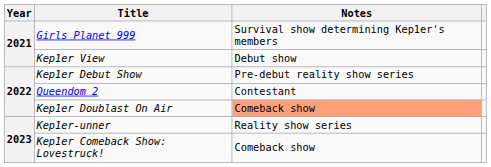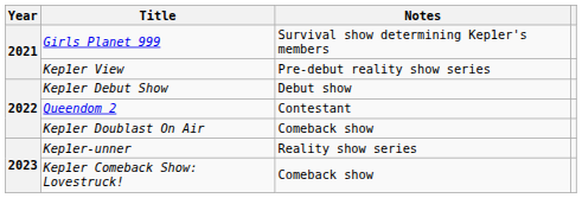Kep1er View | Notes: Debut show -> Pre-debut reality show series
Kep1er Debut Show | Notes: Pre-debut reality show series -> Debut show
Kep1er Doublast On Air | Notes: lightsalmon background -> no background
